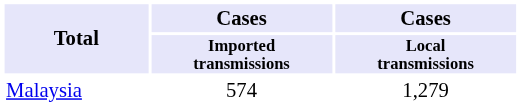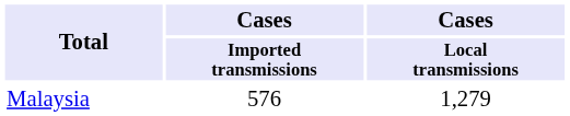Malaysia | Cases / Imported transmissions: 574 -> 576
